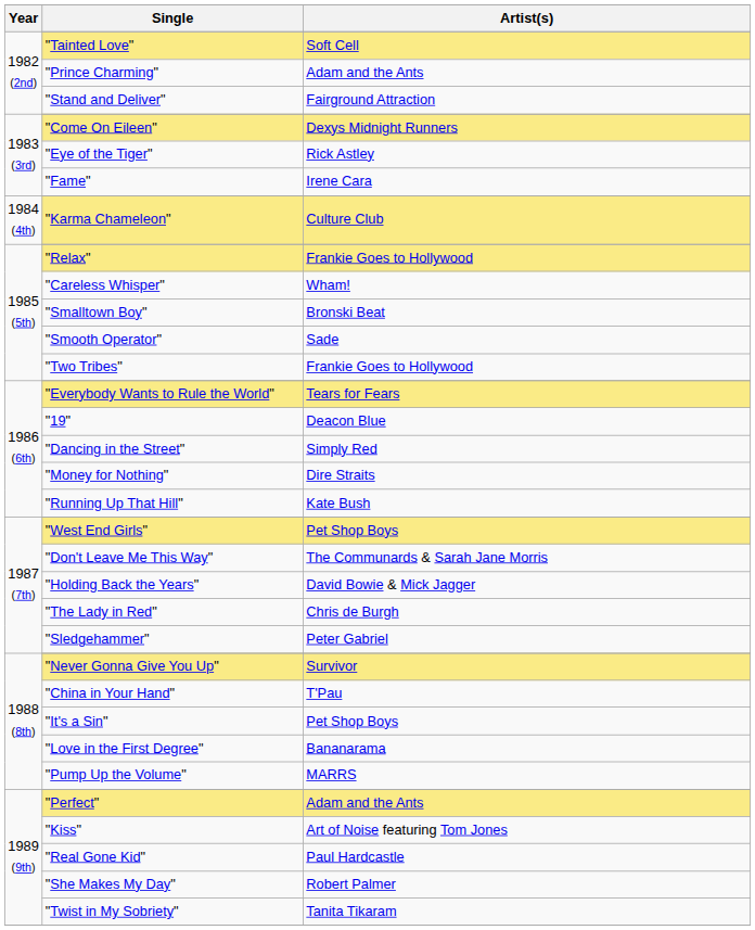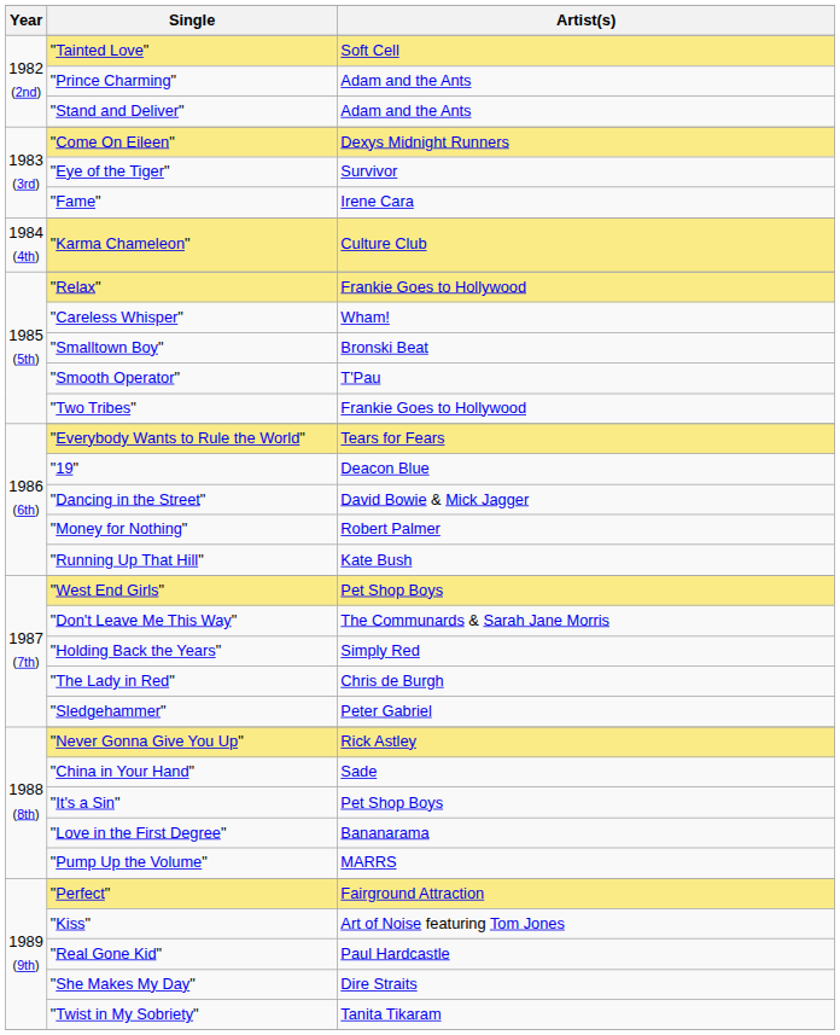"Stand and Deliver" | Artist(s): Fairground Attraction -> Adam and the Ants
"Eye of the Tiger" | Artist(s): Rick Astley -> Survivor
"Smooth Operator" | Artist(s): Sade -> T'Pau
"Dancing in the Street" | Artist(s): Simply Red -> David Bowie & Mick Jagger
"Money for Nothing" | Artist(s): Dire Straits -> Robert Palmer
"Holding Back the Years" | Artist(s): David Bowie & Mick Jagger -> Simply Red
"Never Gonna Give You Up" | Artist(s): Survivor -> Rick Astley
"China in Your Hand" | Artist(s): T'Pau -> Sade
"Perfect" | Artist(s): Adam and the Ants -> Fairground Attraction
"She Makes My Day" | Artist(s): Robert Palmer -> Dire Straits
